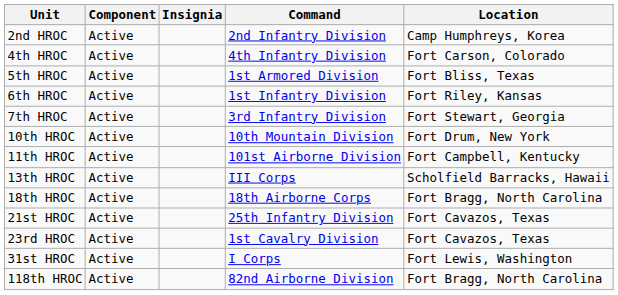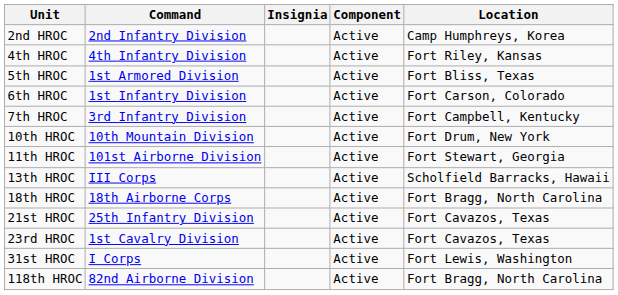columns swapped: Component <-> Command
4th HROC | Location: Fort Carson, Colorado -> Fort Riley, Kansas
6th HROC | Location: Fort Riley, Kansas -> Fort Carson, Colorado
7th HROC | Location: Fort Stewart, Georgia -> Fort Campbell, Kentucky
11th HROC | Location: Fort Campbell, Kentucky -> Fort Stewart, Georgia
